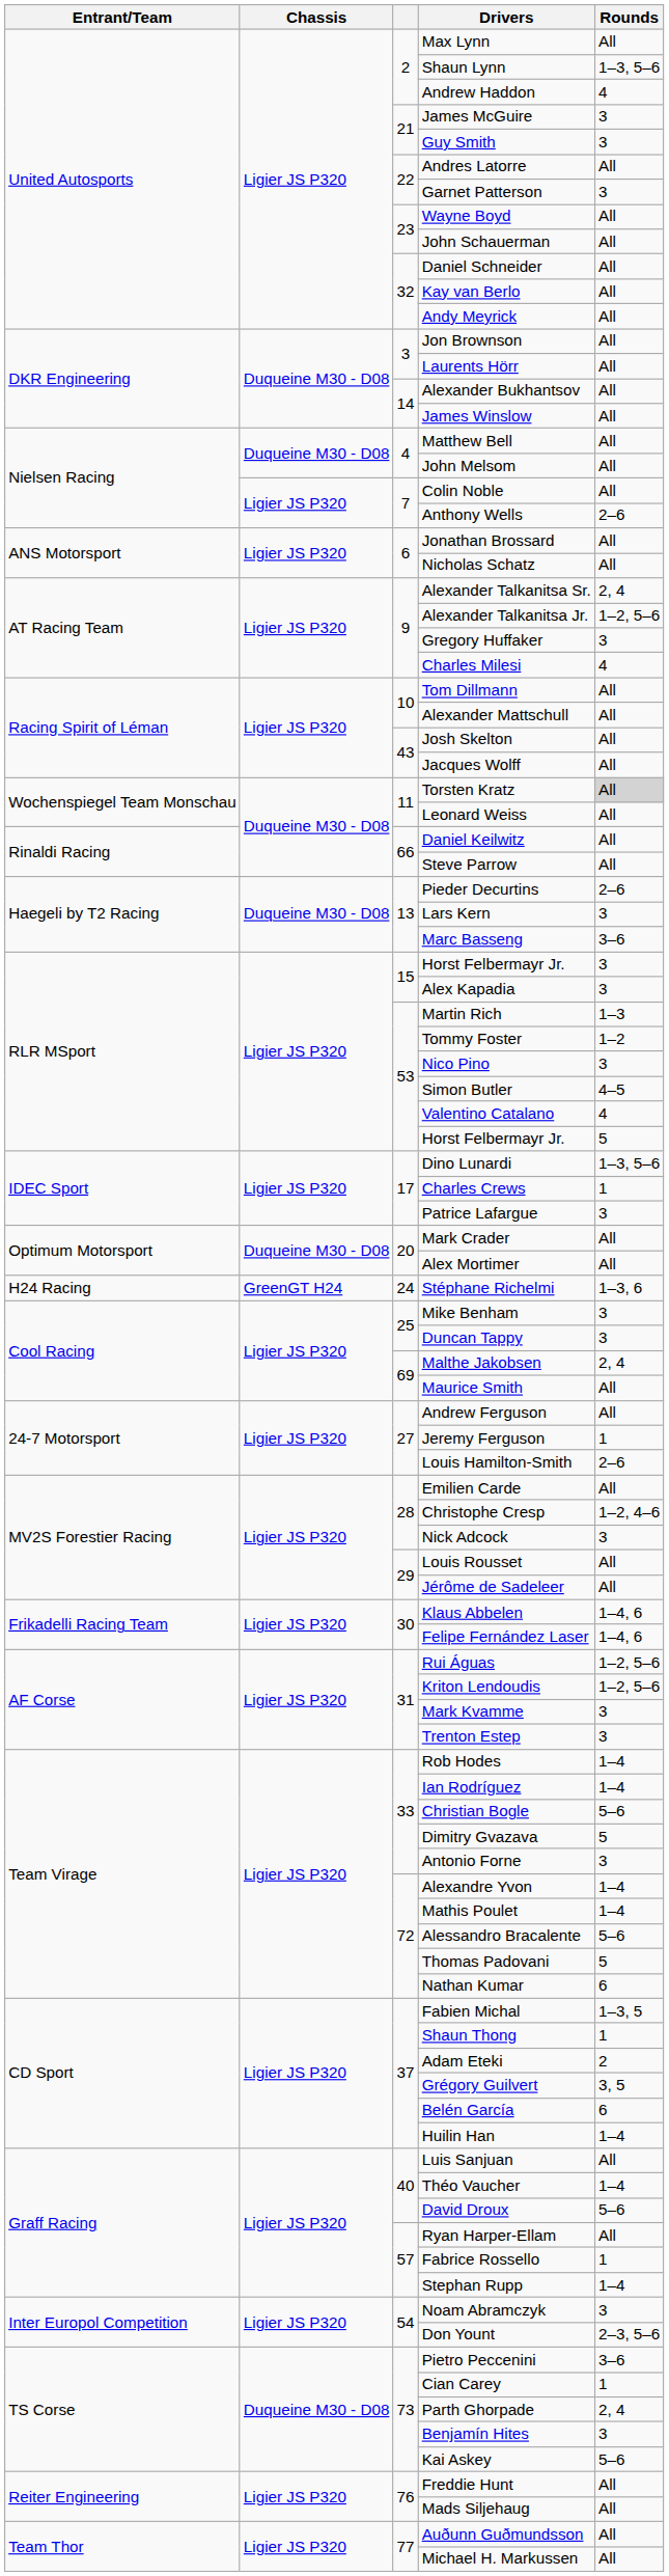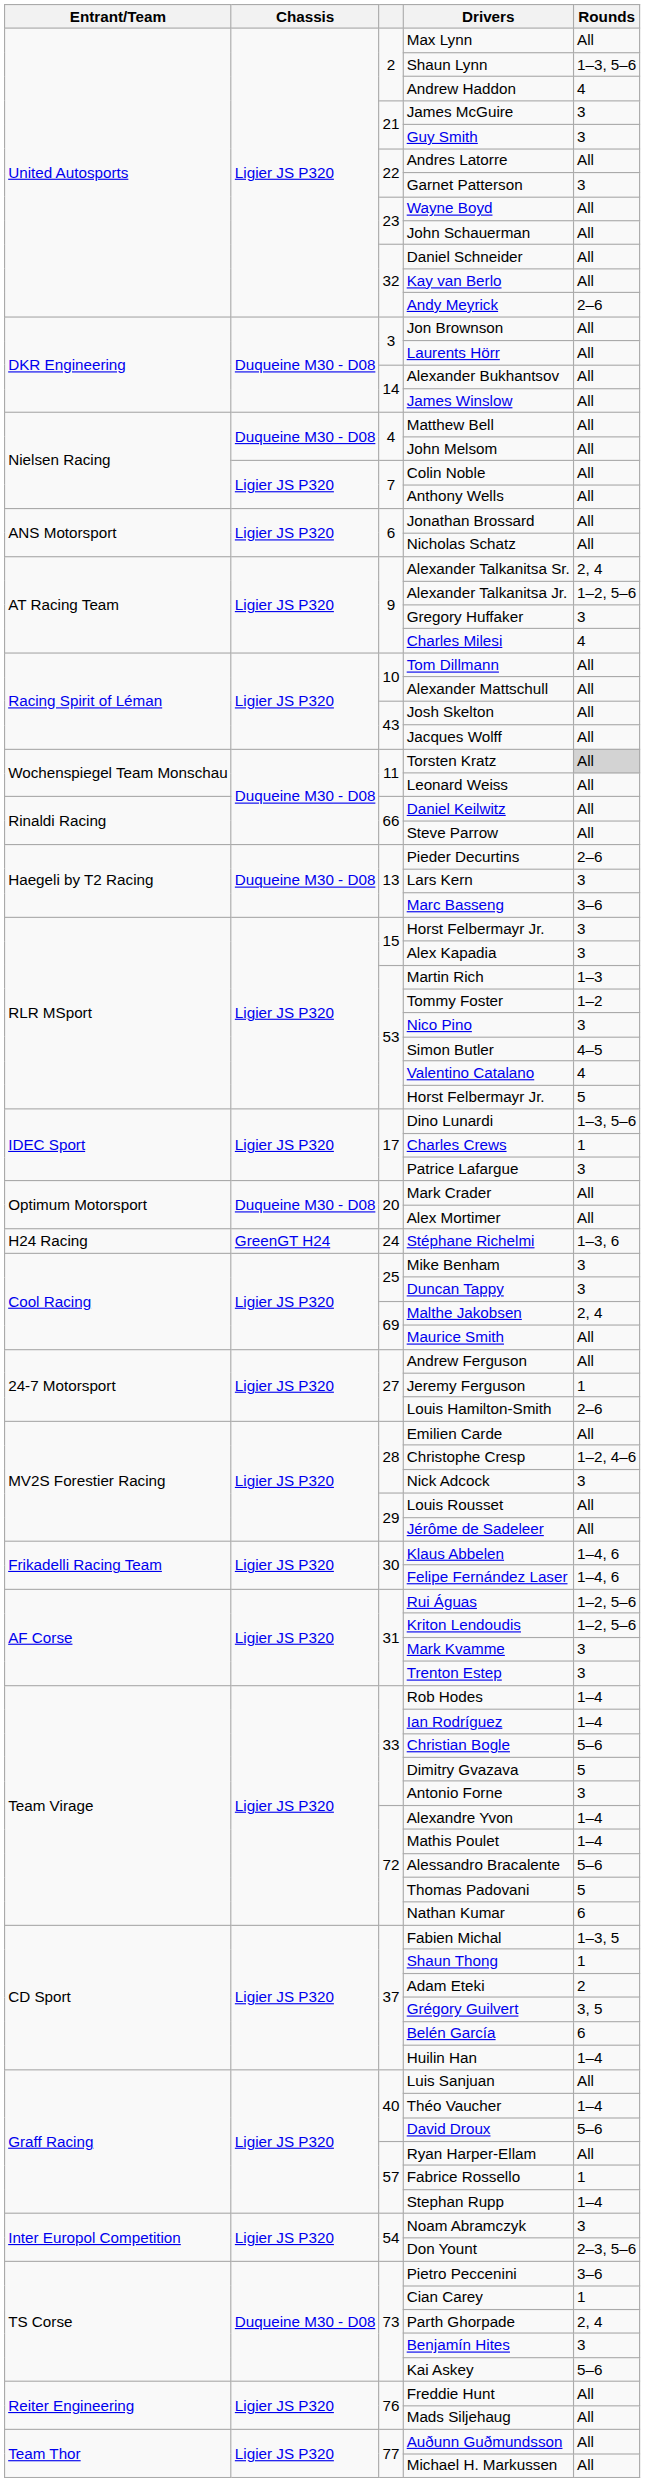Andy Meyrick | Rounds: All -> 2–6
Anthony Wells | Rounds: 2–6 -> All
